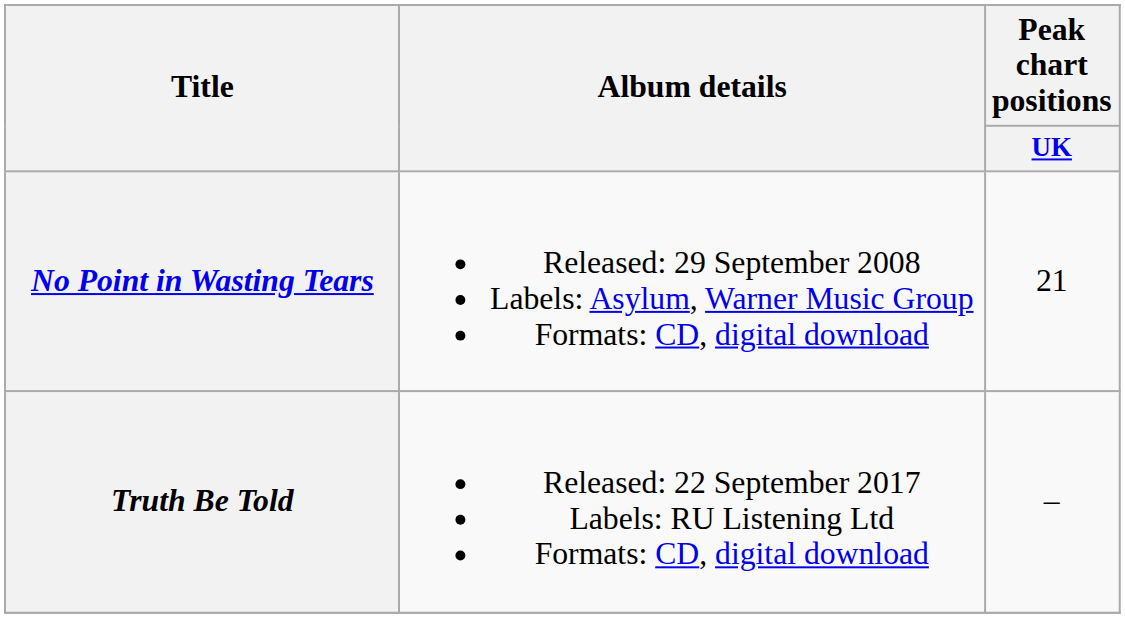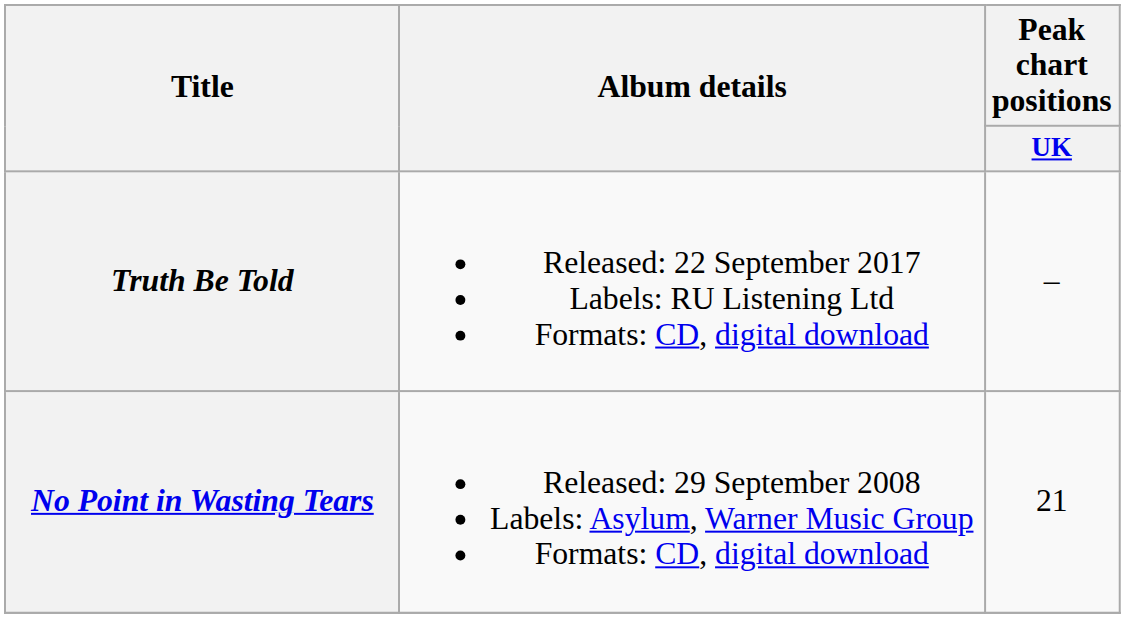rows swapped: No Point in Wasting Tears <-> Truth Be Told
